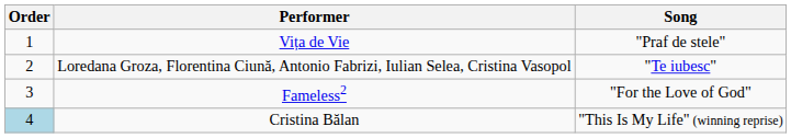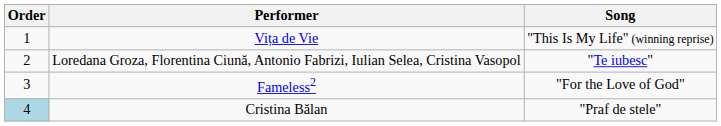Vița de Vie | Song: "Praf de stele" -> "This Is My Life" (winning reprise)
Cristina Bălan | Song: "This Is My Life" (winning reprise) -> "Praf de stele"
